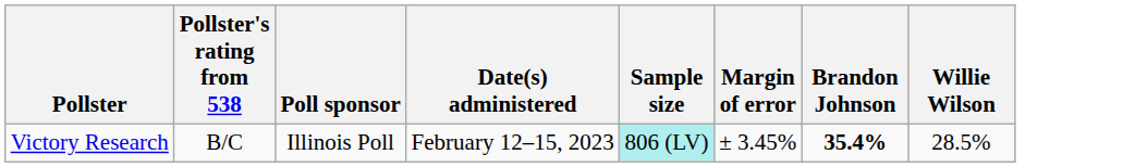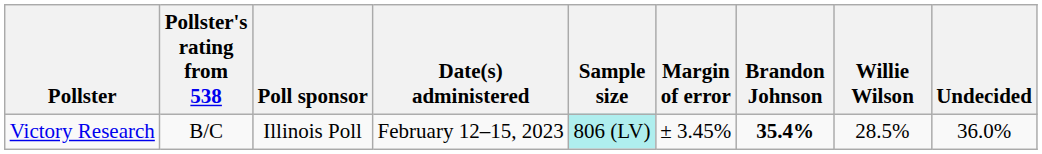+ column: Undecided | 36.0%
